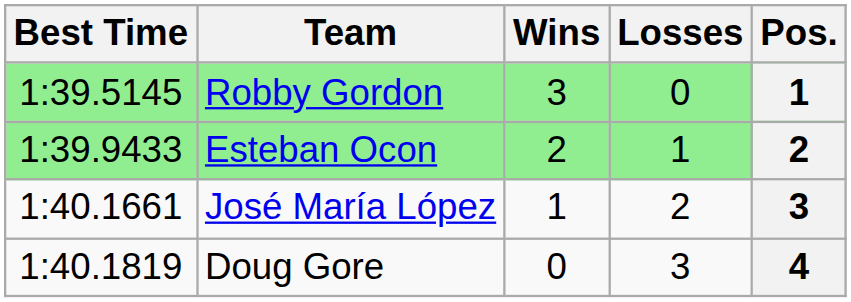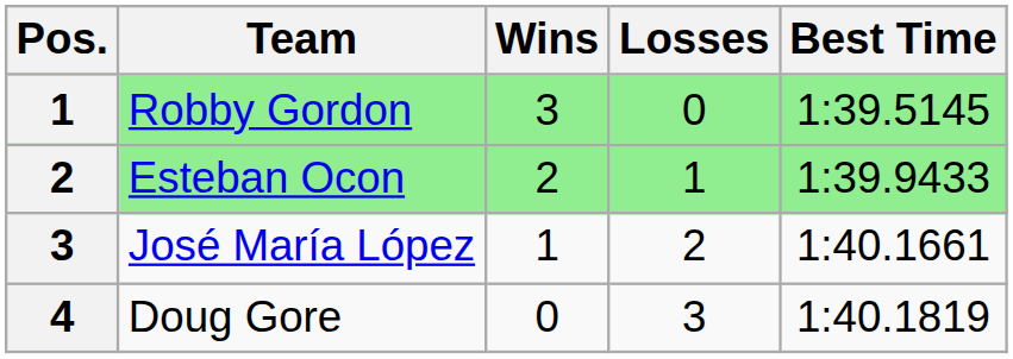columns swapped: Pos. <-> Best Time
